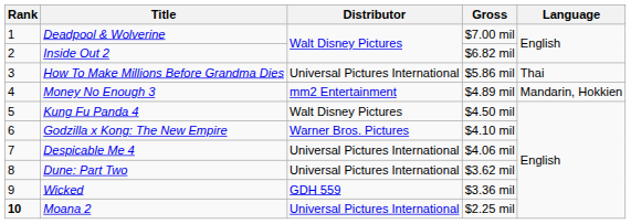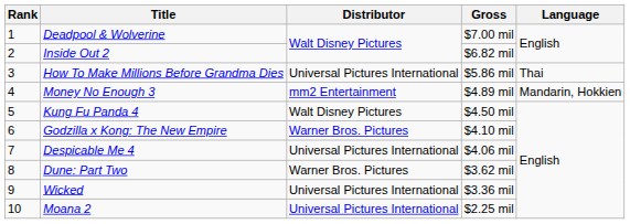Dune: Part Two | Distributor: Universal Pictures International -> Warner Bros. Pictures
Wicked | Distributor: GDH 559 -> Universal Pictures International
Moana 2 | Rank: bold -> normal
